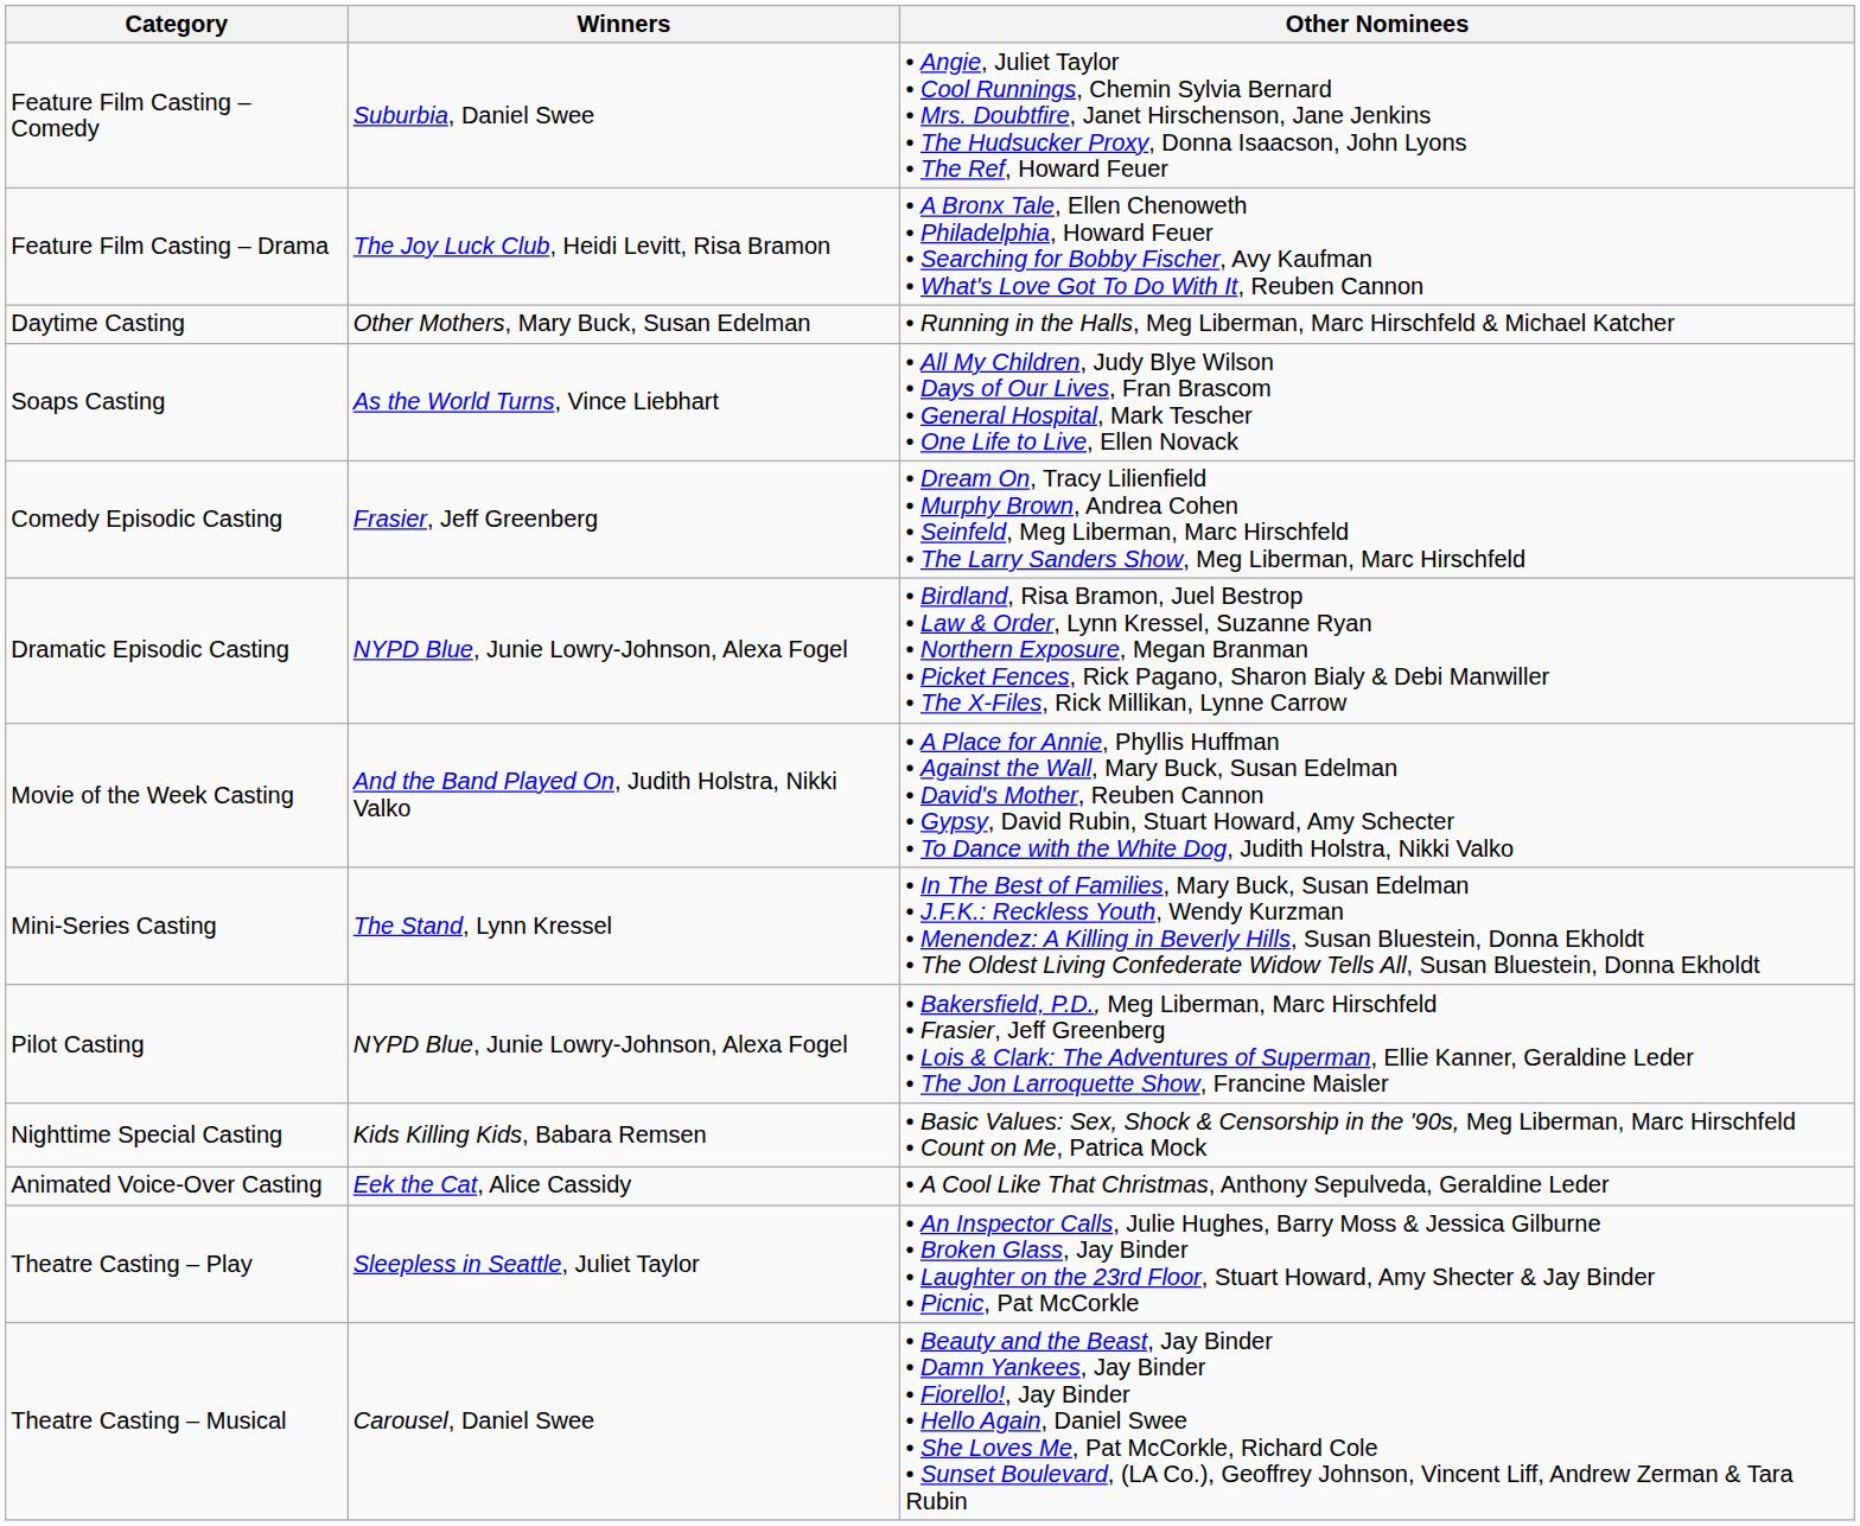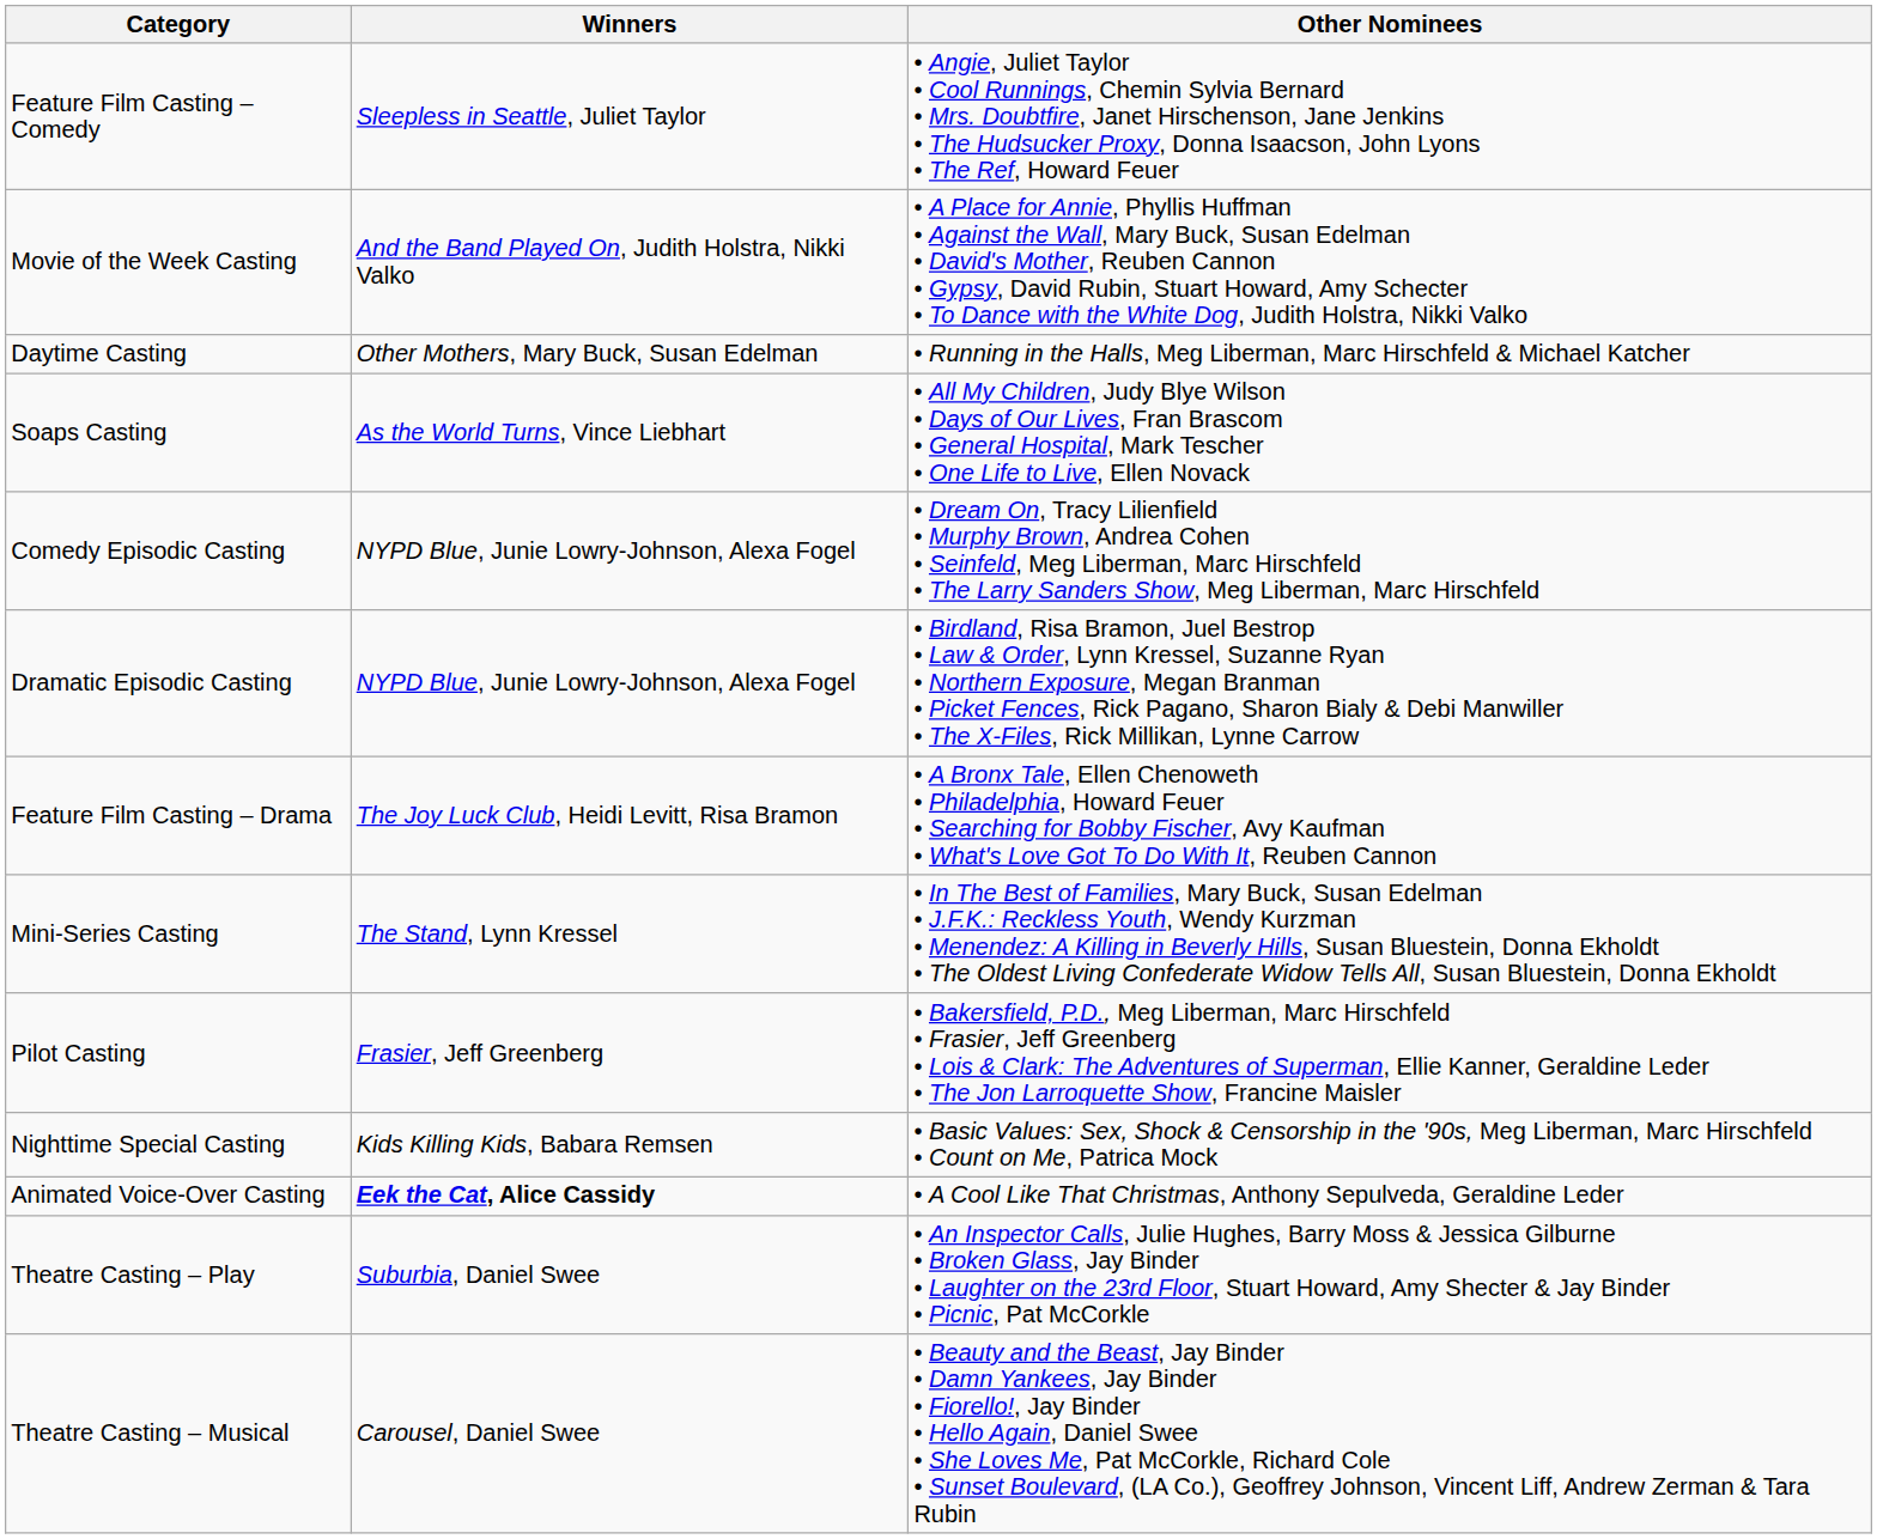Feature Film Casting – Comedy | Winners: Suburbia, Daniel Swee -> Sleepless in Seattle, Juliet Taylor
rows swapped: Feature Film Casting – Drama <-> Movie of the Week Casting
Comedy Episodic Casting | Winners: Frasier, Jeff Greenberg -> NYPD Blue, Junie Lowry-Johnson, Alexa Fogel
Pilot Casting | Winners: NYPD Blue, Junie Lowry-Johnson, Alexa Fogel -> Frasier, Jeff Greenberg
Animated Voice-Over Casting | Winners: normal -> bold
Theatre Casting – Play | Winners: Sleepless in Seattle, Juliet Taylor -> Suburbia, Daniel Swee
